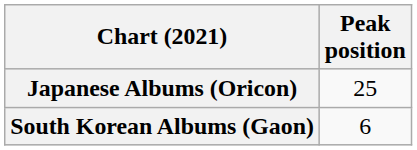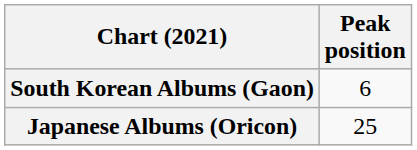rows swapped: Japanese Albums (Oricon) <-> South Korean Albums (Gaon)
